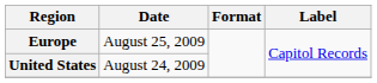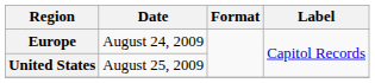Europe | Date: August 25, 2009 -> August 24, 2009
United States | Date: August 24, 2009 -> August 25, 2009
